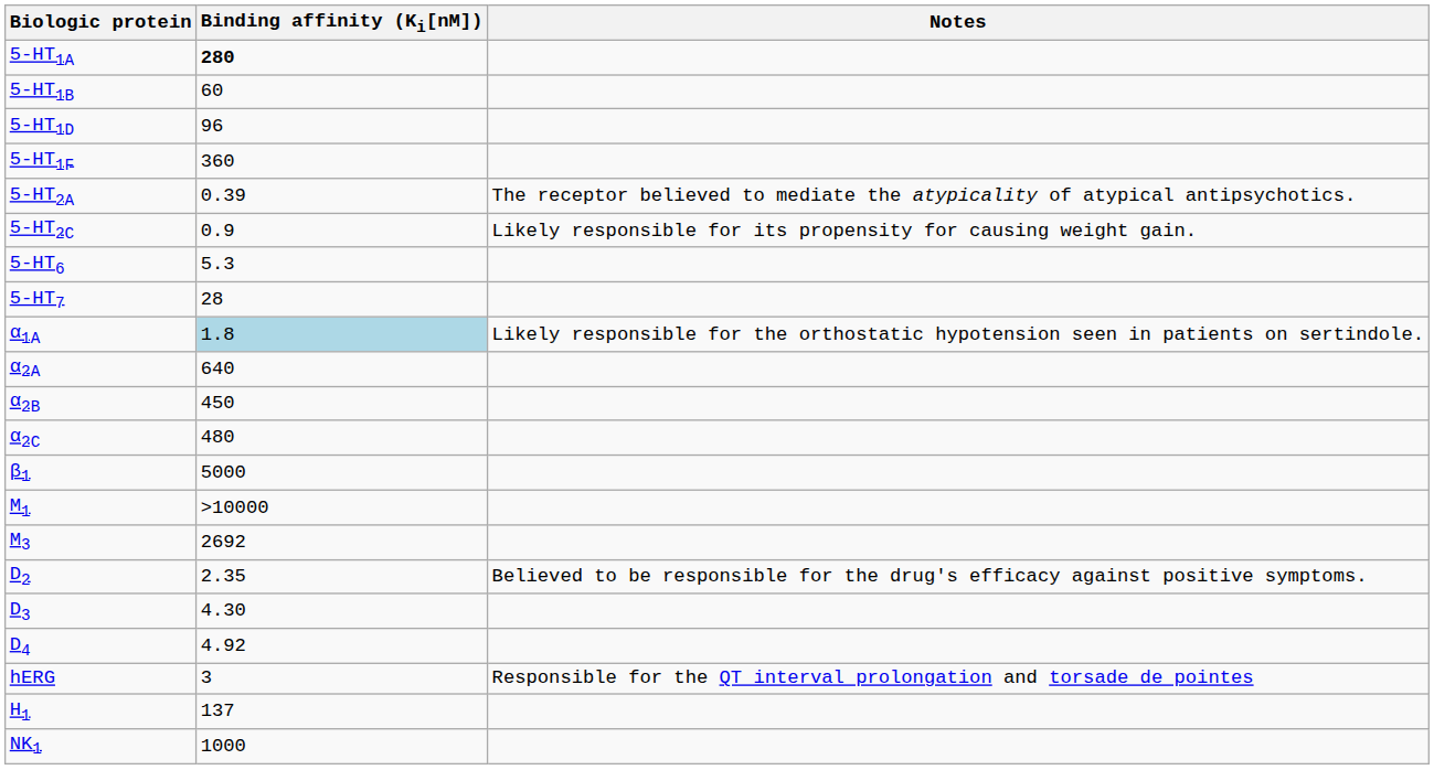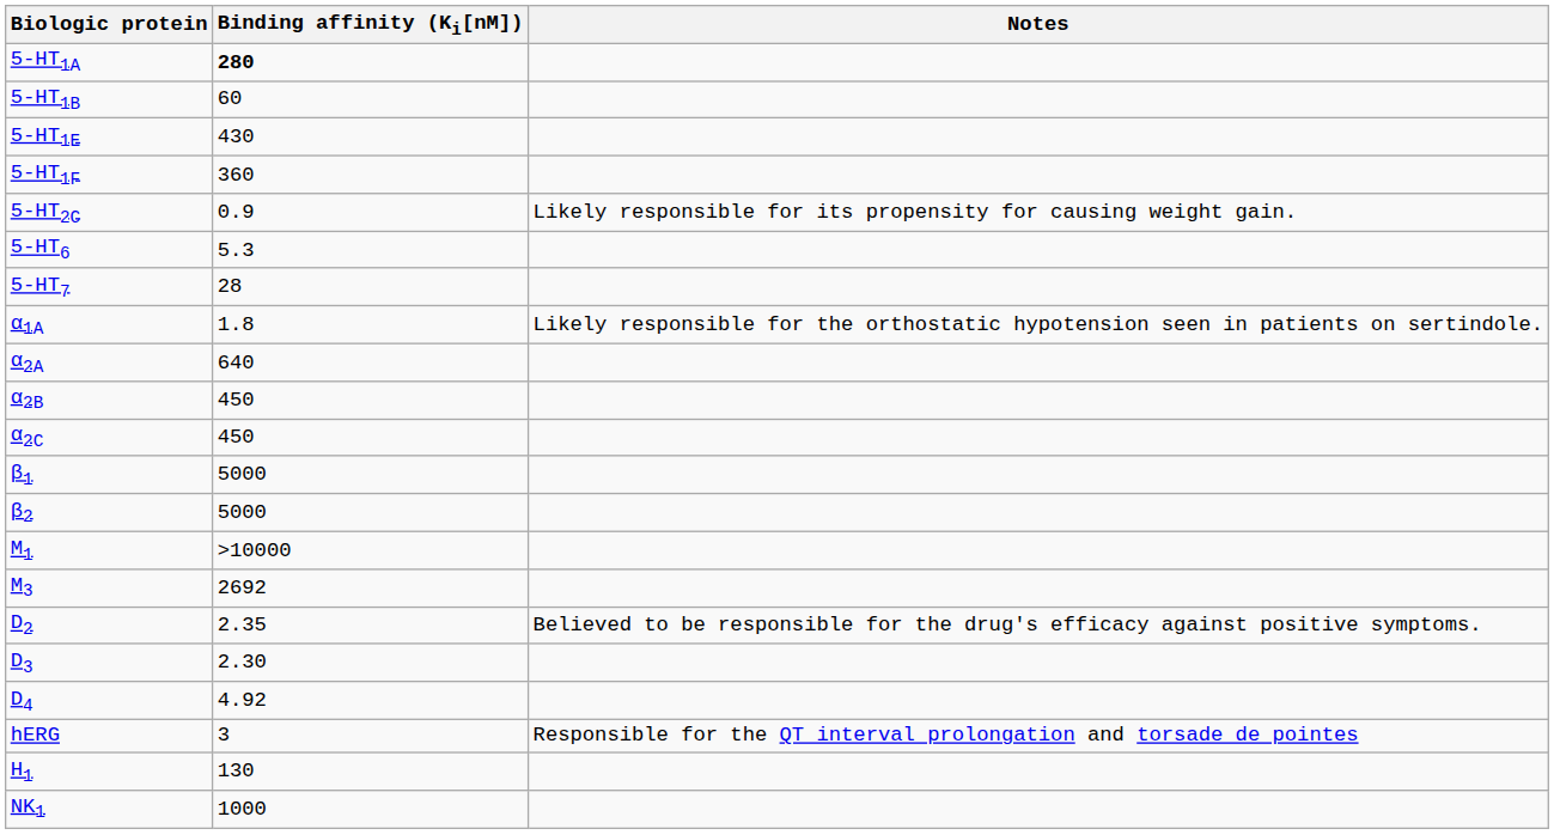- row: 5-HT1D | 96
+ row: 5-HT1E | 430
- row: 5-HT2A | 0.39 | The receptor believed to mediate the atypicality of atypical antipsychotics.
α1A | Binding affinity (Ki[nM]): lightblue background -> no background
α2C | Binding affinity (Ki[nM]): 480 -> 450
+ row: β2 | 5000
D3 | Binding affinity (Ki[nM]): 4.30 -> 2.30
H1 | Binding affinity (Ki[nM]): 137 -> 130
